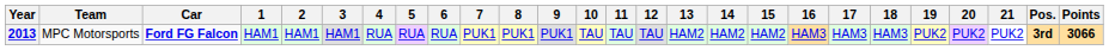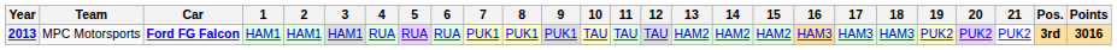2013 | Points: 3066 -> 3016
